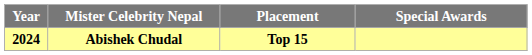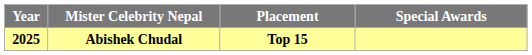Abishek Chudal | Year: 2024 -> 2025
